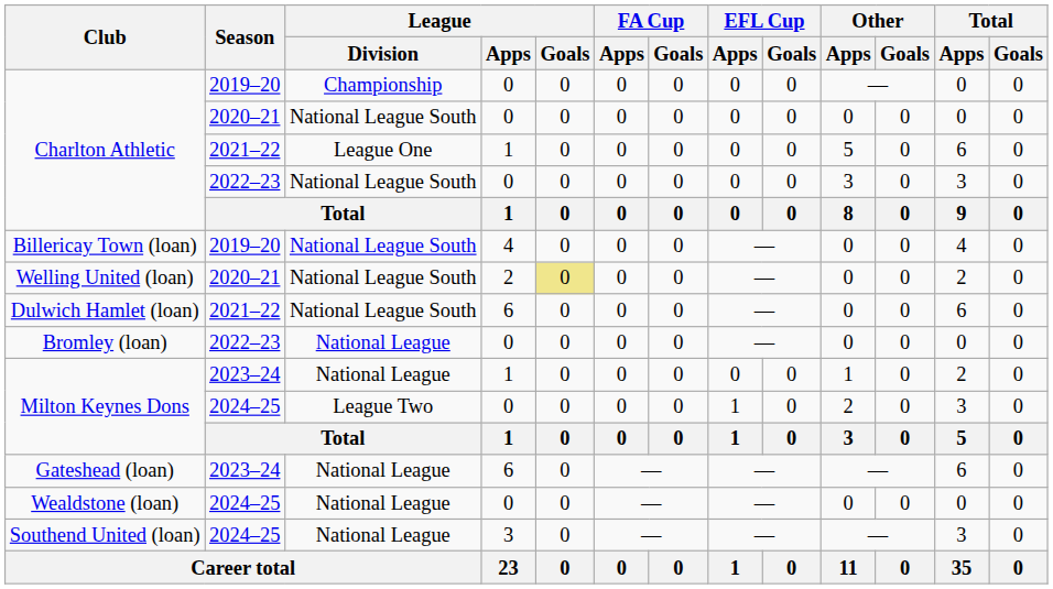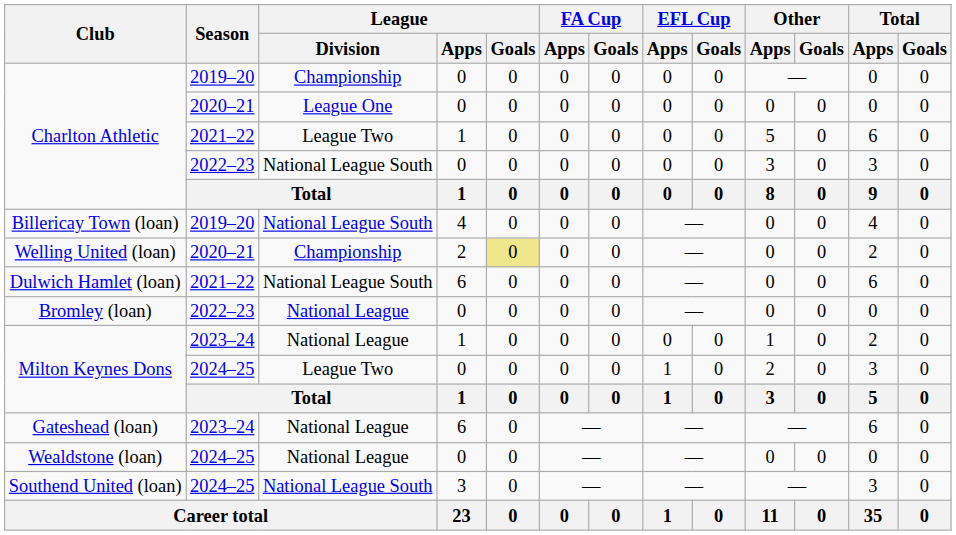Charlton Athletic / 2020–21 | League / Division: National League South -> League One
Charlton Athletic / 2021–22 | League / Division: League One -> League Two
Welling United (loan) | League / Division: National League South -> Championship
Southend United (loan) | League / Division: National League -> National League South
